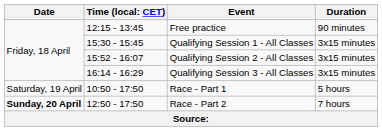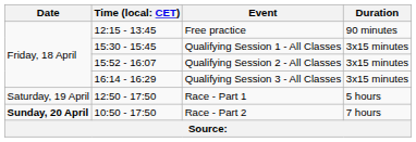Race - Part 1 | column 2: 10:50 - 17:50 -> 12:50 - 17:50
Race - Part 2 | column 2: 12:50 - 17:50 -> 10:50 - 17:50
